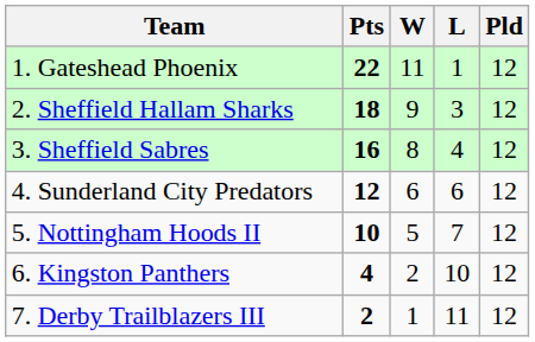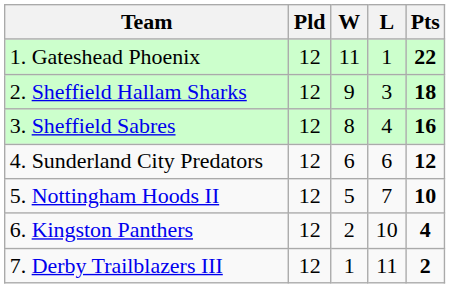columns swapped: Pld <-> Pts
